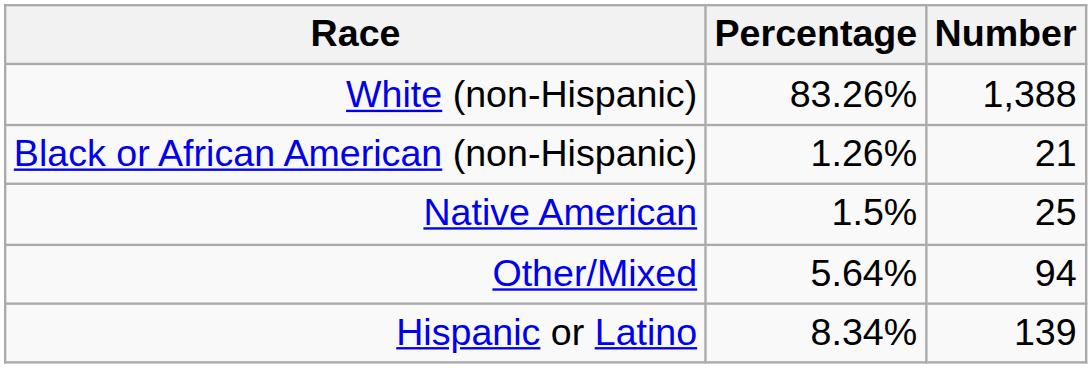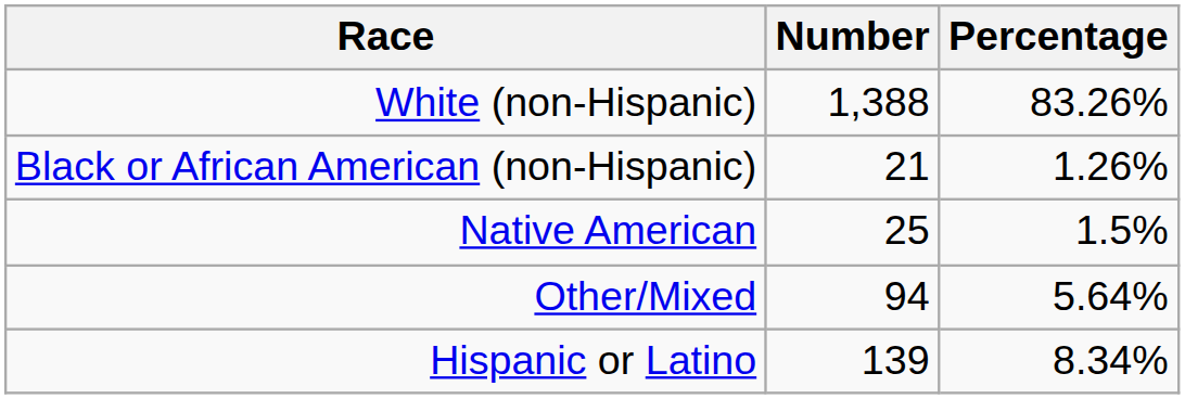columns swapped: Number <-> Percentage
